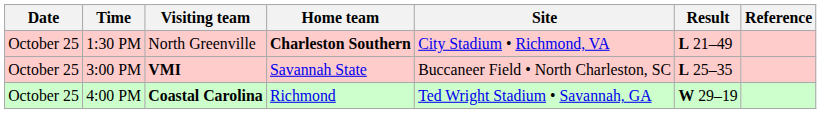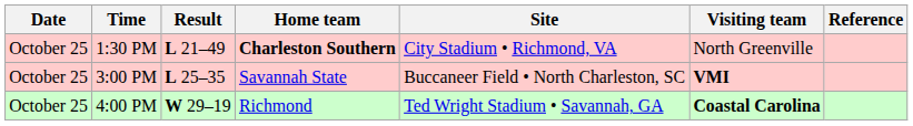columns swapped: Visiting team <-> Result
